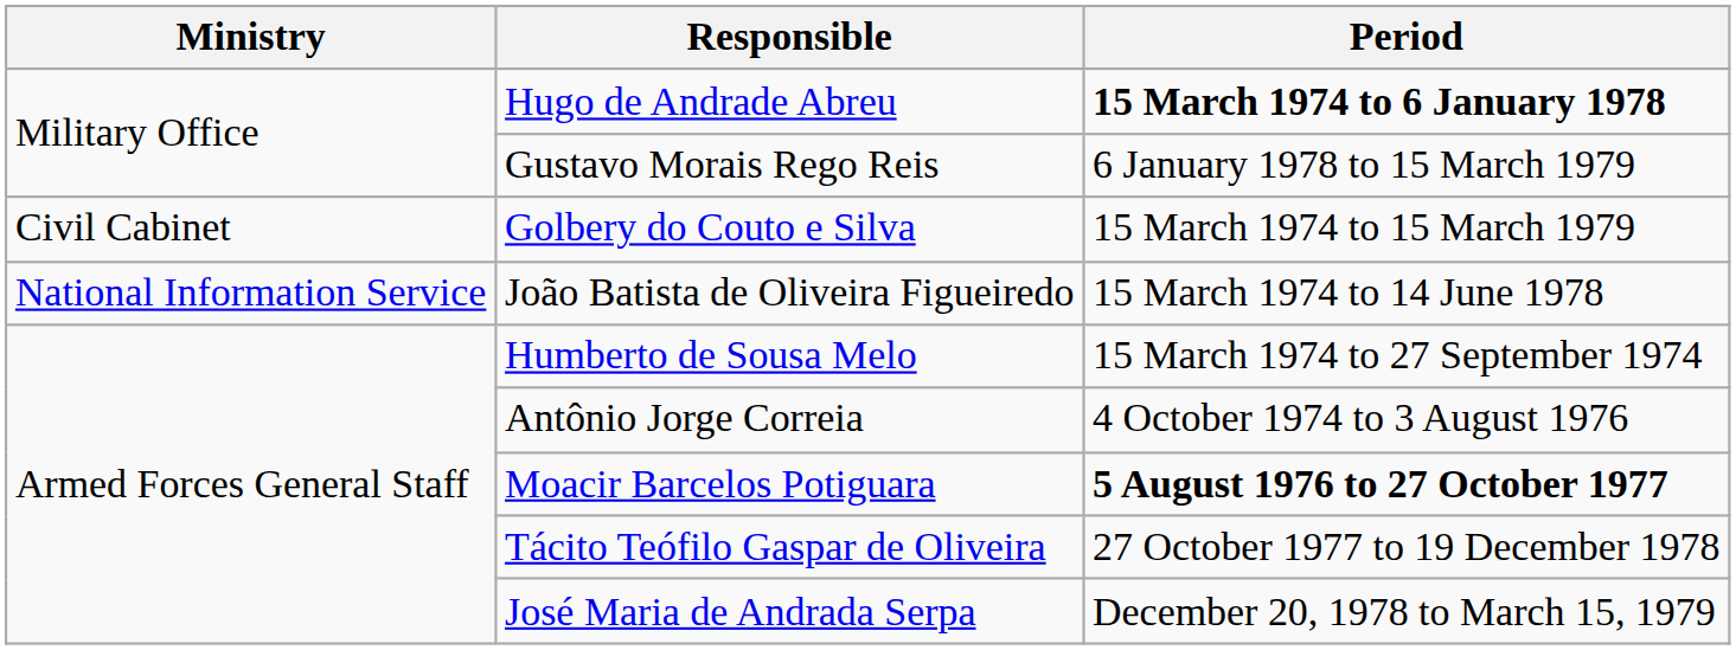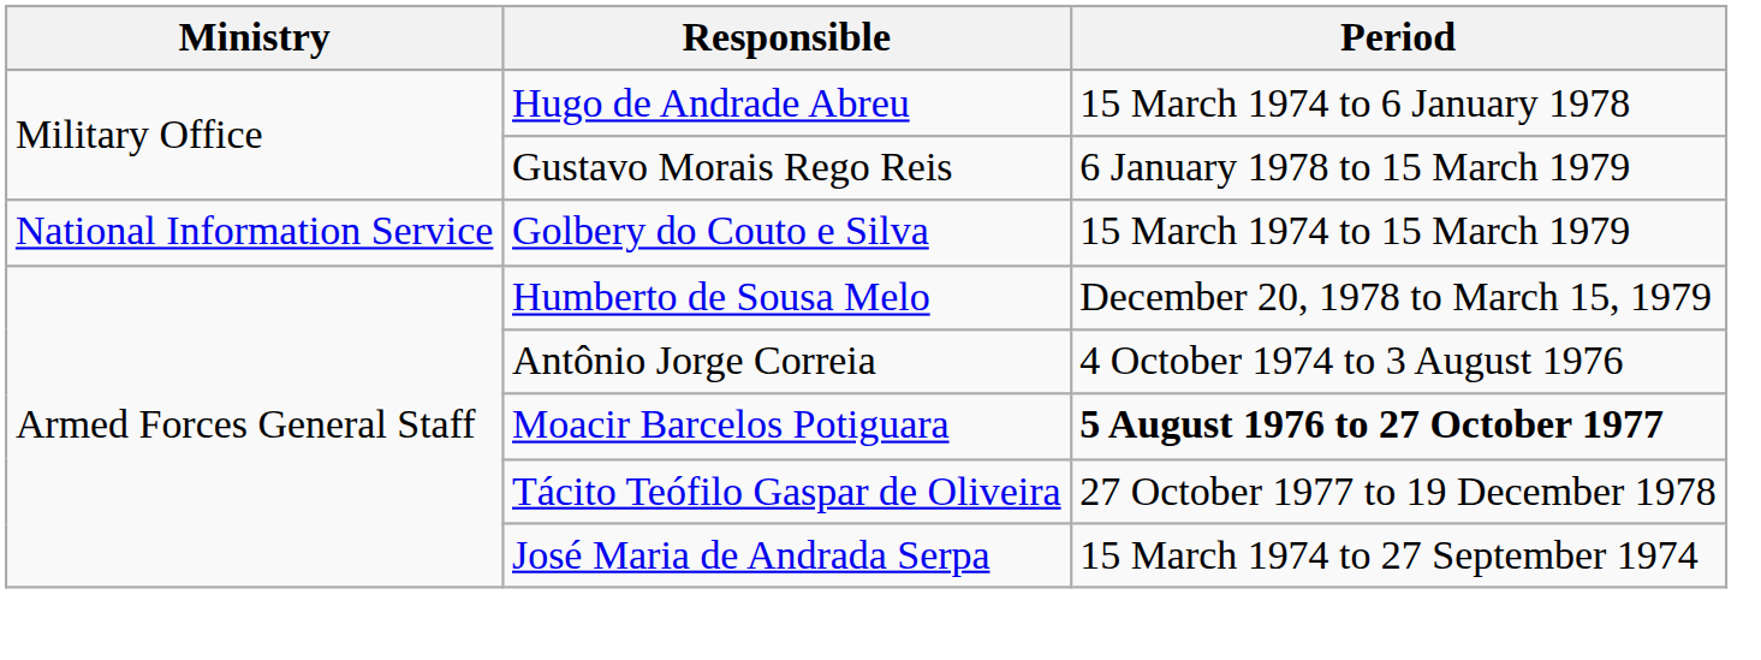Hugo de Andrade Abreu | Period: bold -> normal
Golbery do Couto e Silva | Ministry: Civil Cabinet -> National Information Service
- row: National Information Service | João Batista de Oliveira Figueiredo | 15 March 1974 to 14 June 1978
Humberto de Sousa Melo | Period: 15 March 1974 to 27 September 1974 -> December 20, 1978 to March 15, 1979
José Maria de Andrada Serpa | Period: December 20, 1978 to March 15, 1979 -> 15 March 1974 to 27 September 1974
